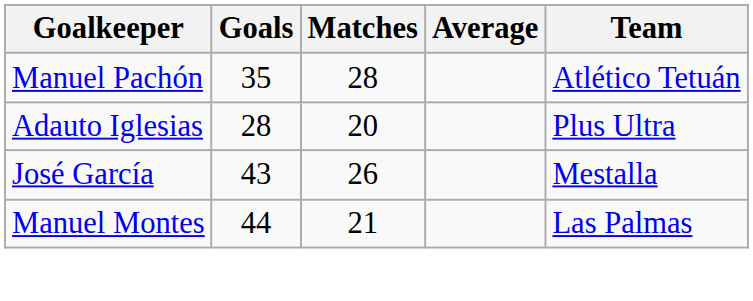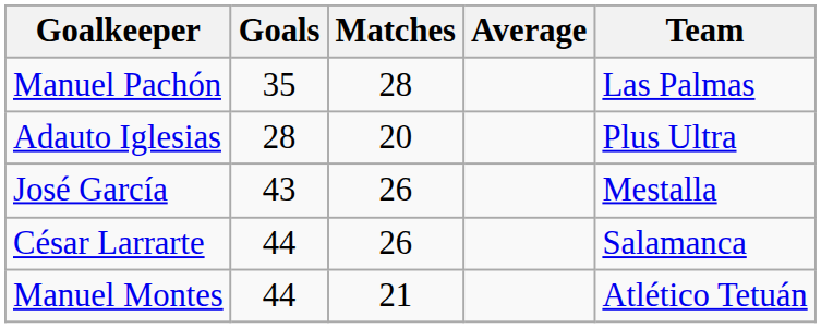Manuel Pachón | Team: Atlético Tetuán -> Las Palmas
+ row: César Larrarte | 44 | 26 | Salamanca
Manuel Montes | Team: Las Palmas -> Atlético Tetuán
